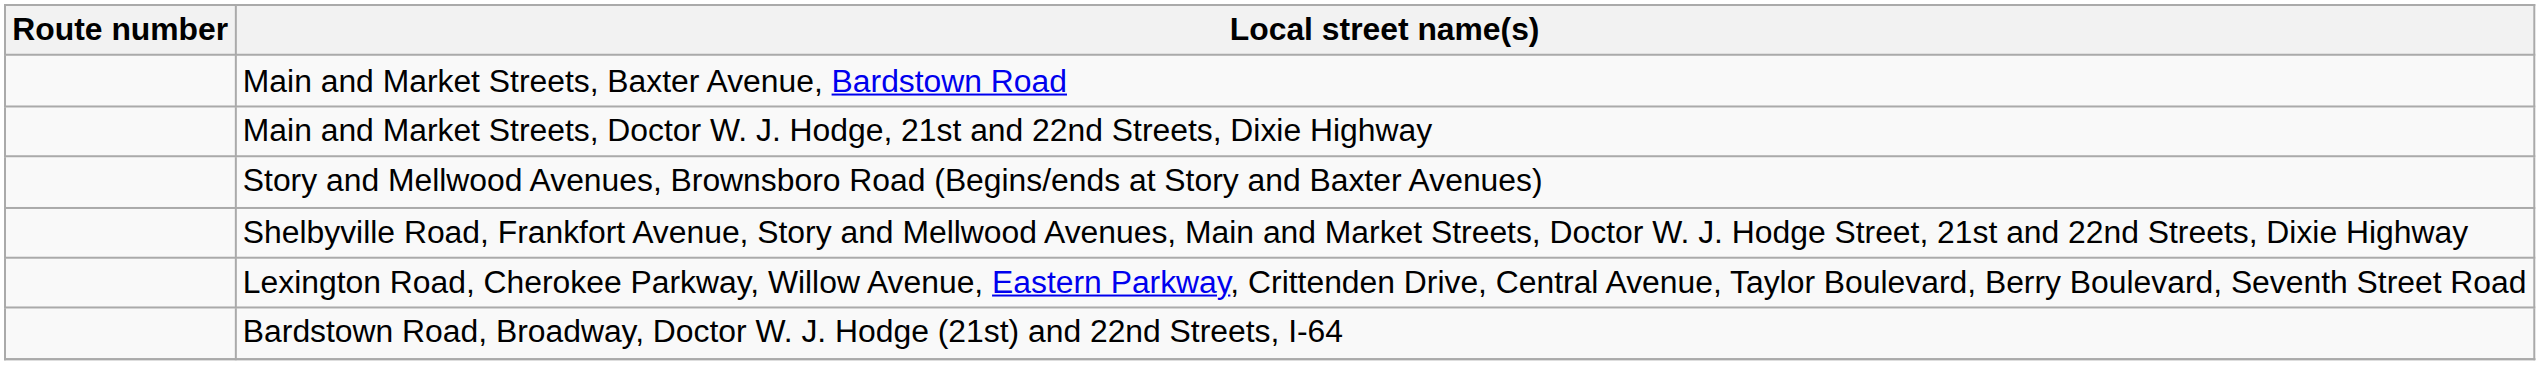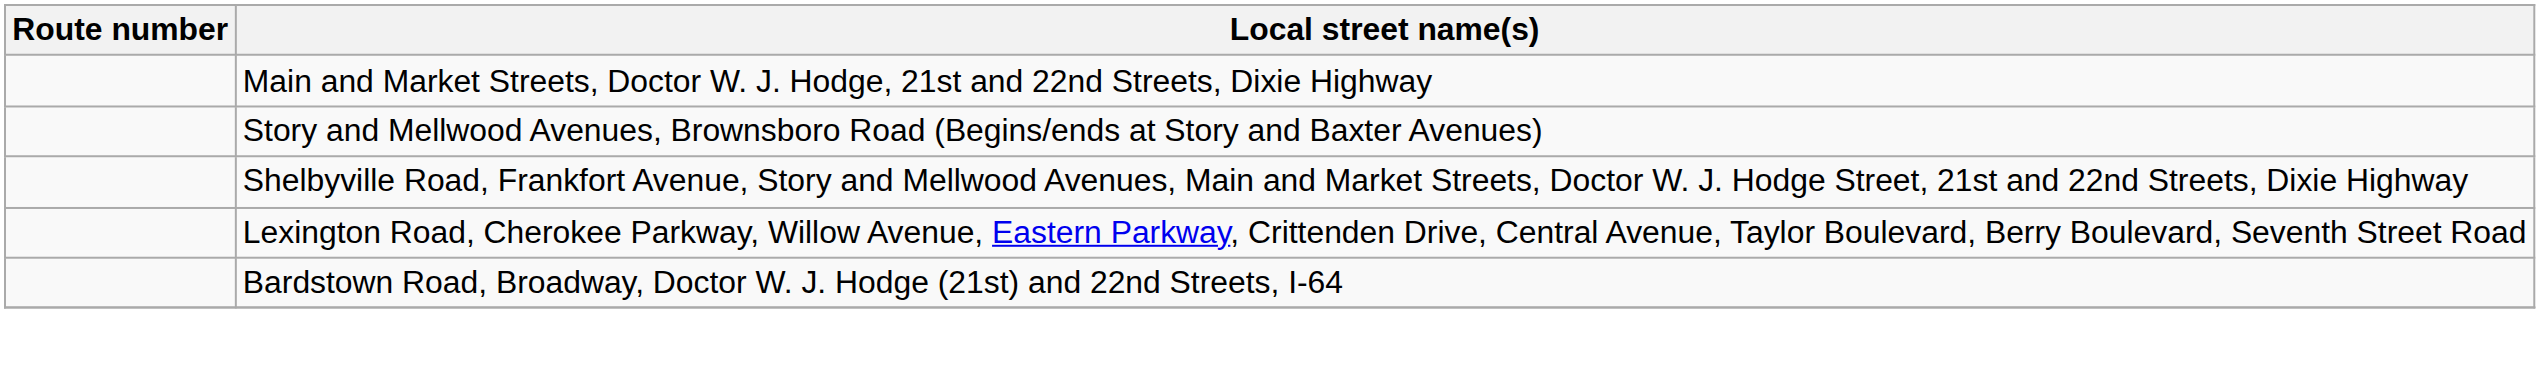- row: Main and Market Streets, Baxter Avenue, Bardstown Road
